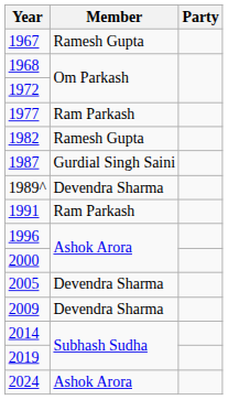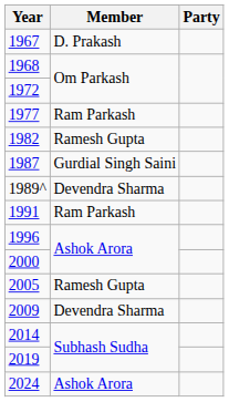1967 | Member: Ramesh Gupta -> D. Prakash
2005 | Member: Devendra Sharma -> Ramesh Gupta
